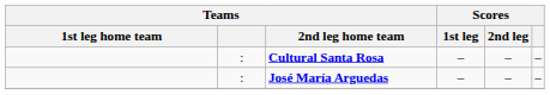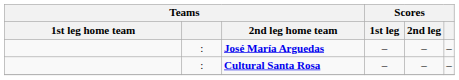rows swapped: José María Arguedas <-> Cultural Santa Rosa
